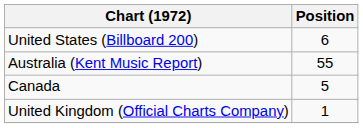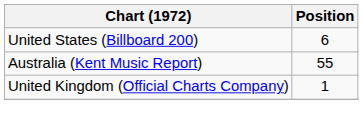- row: Canada | 5
